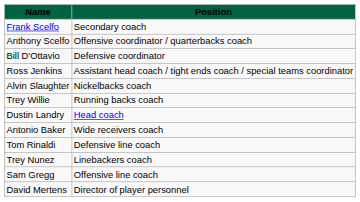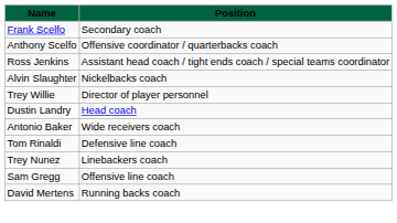- row: Bill D'Ottavio | Defensive coordinator
Trey Willie | Position: Running backs coach -> Director of player personnel
David Mertens | Position: Director of player personnel -> Running backs coach
